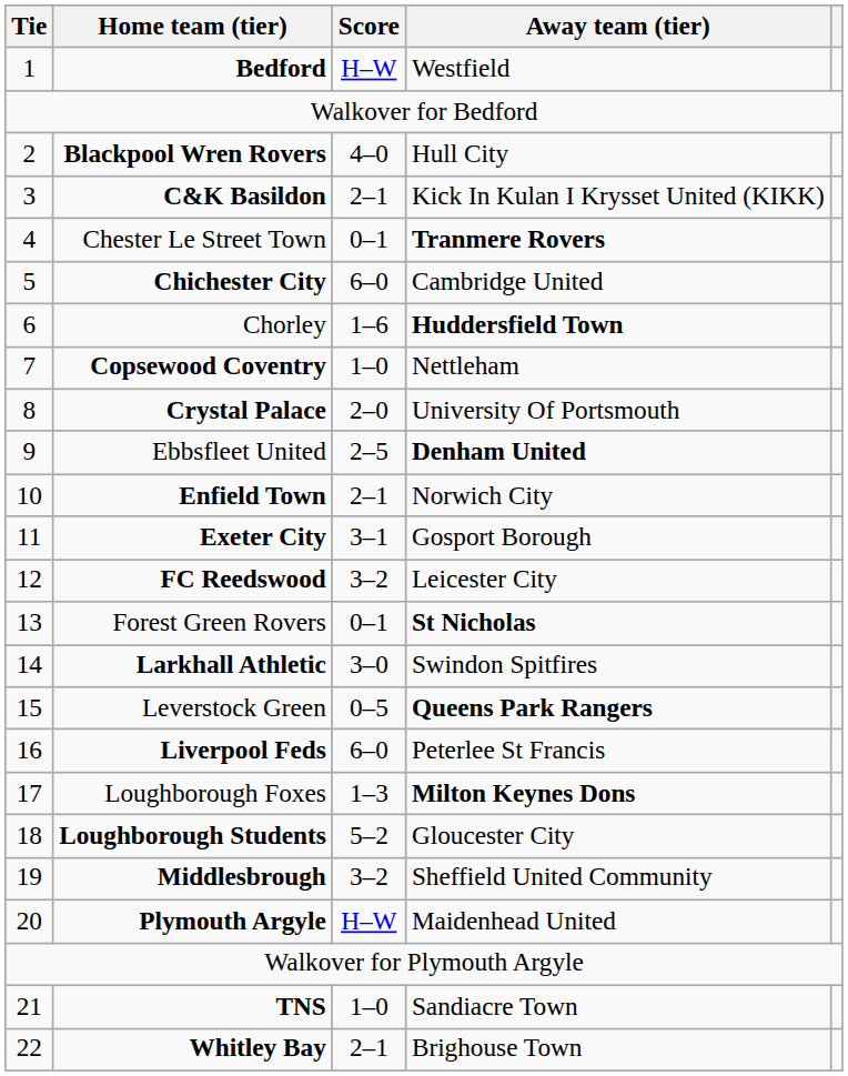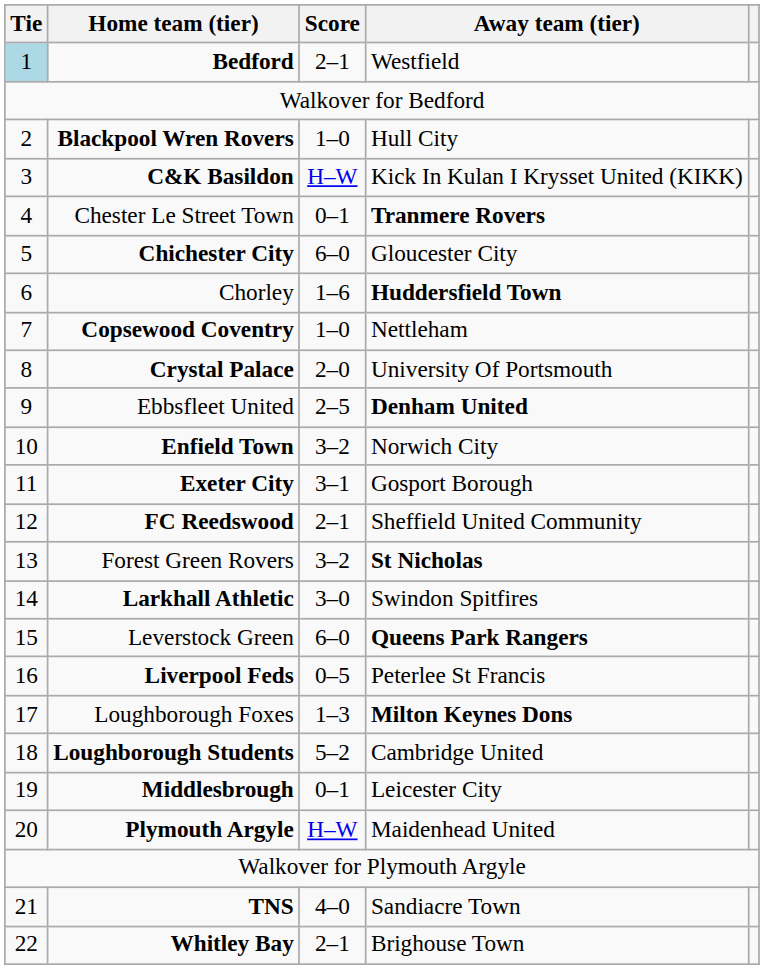Bedford | Tie: no background -> lightblue background
Bedford | Score: H–W -> 2–1
Blackpool Wren Rovers | Score: 4–0 -> 1–0
C&K Basildon | Score: 2–1 -> H–W
Chichester City | Away team (tier): Cambridge United -> Gloucester City
Enfield Town | Score: 2–1 -> 3–2
FC Reedswood | Score: 3–2 -> 2–1
FC Reedswood | Away team (tier): Leicester City -> Sheffield United Community
Forest Green Rovers | Score: 0–1 -> 3–2
Leverstock Green | Score: 0–5 -> 6–0
Liverpool Feds | Score: 6–0 -> 0–5
Loughborough Students | Away team (tier): Gloucester City -> Cambridge United
Middlesbrough | Score: 3–2 -> 0–1
Middlesbrough | Away team (tier): Sheffield United Community -> Leicester City
TNS | Score: 1–0 -> 4–0
